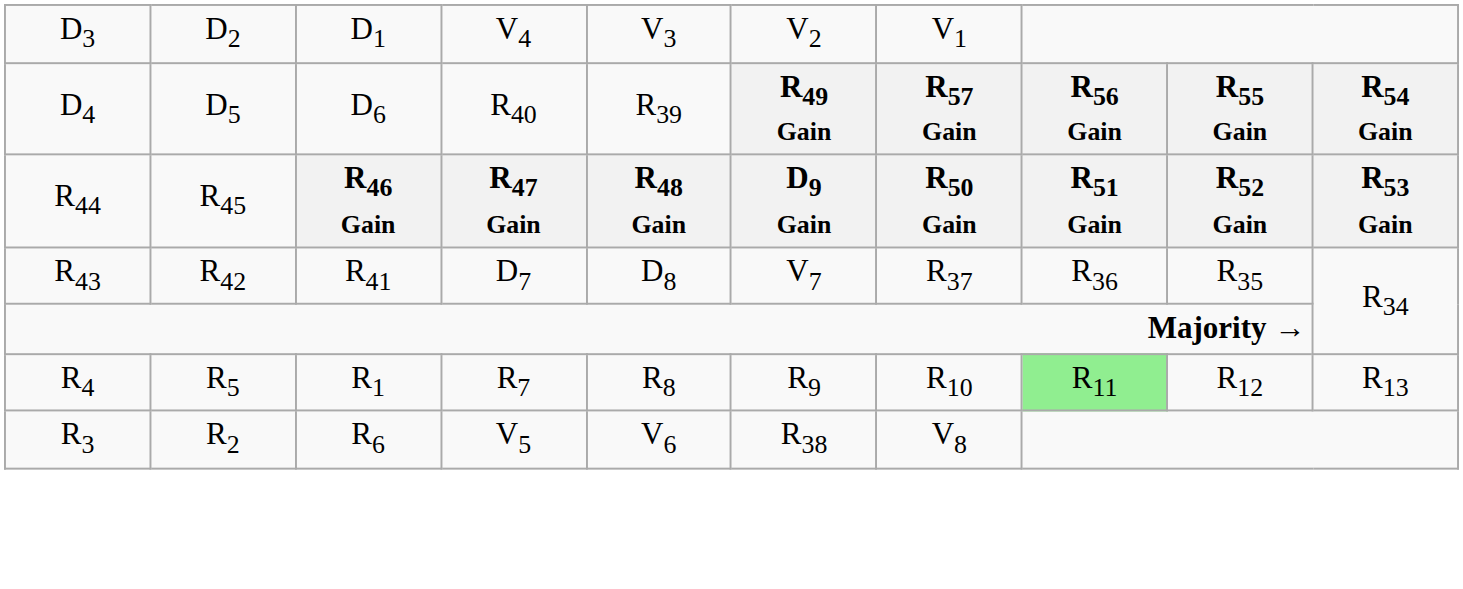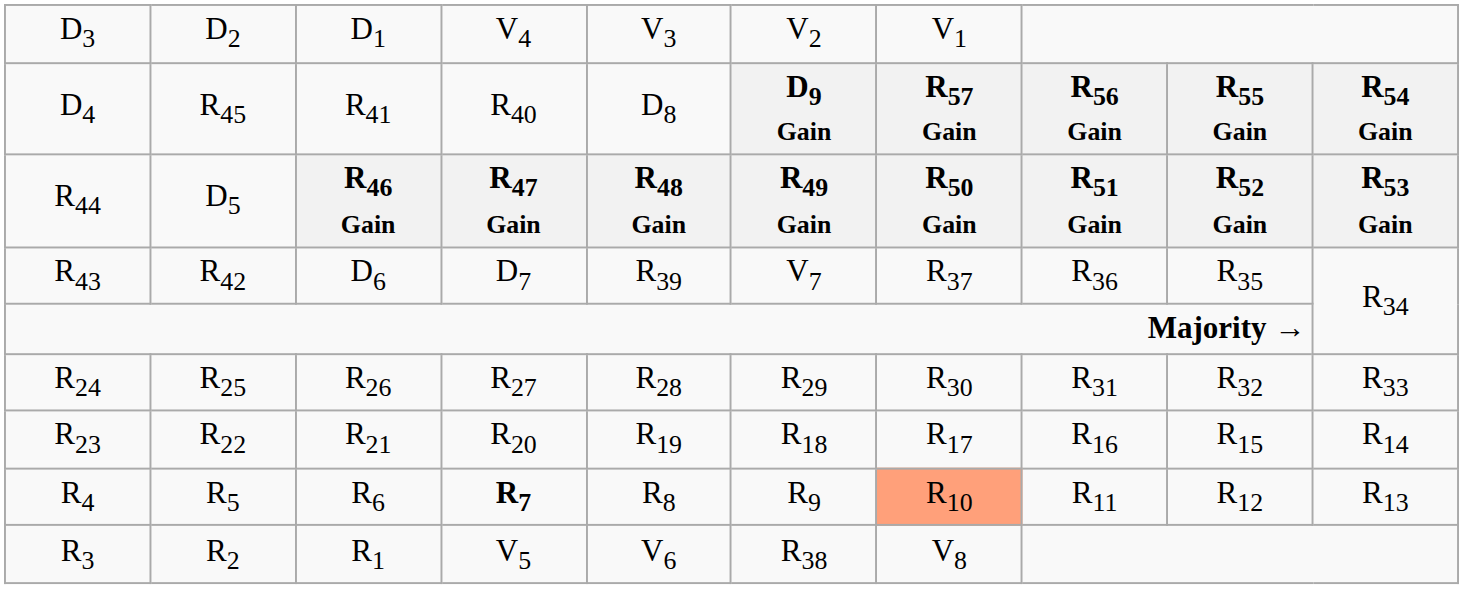D4 | column 2: D5 -> R45
D4 | column 3: D6 -> R41
D4 | column 5: R39 -> D8
D4 | column 6: R49 Gain -> D9 Gain
R44 | column 2: R45 -> D5
R44 | column 6: D9 Gain -> R49 Gain
R43 | column 3: R41 -> D6
R43 | column 5: D8 -> R39
+ row: R24 | R25 | R26 | R27 | R28 | R29 | R30 | R31 | R32 | R33
+ row: R23 | R22 | R21 | R20 | R19 | R18 | R17 | R16 | R15 | R14
R4 | column 3: R1 -> R6
R4 | column 4: normal -> bold
R4 | column 7: no background -> lightsalmon background
R4 | column 8: lightgreen background -> no background
R3 | column 3: R6 -> R1
